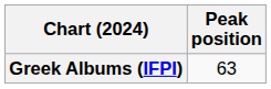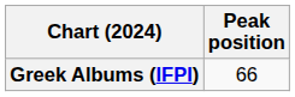Greek Albums (IFPI) | Peak position: 63 -> 66
